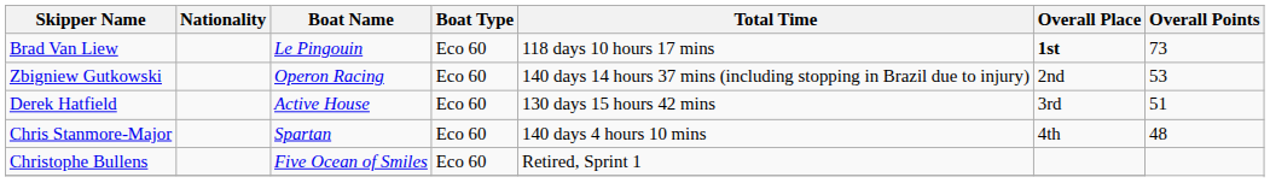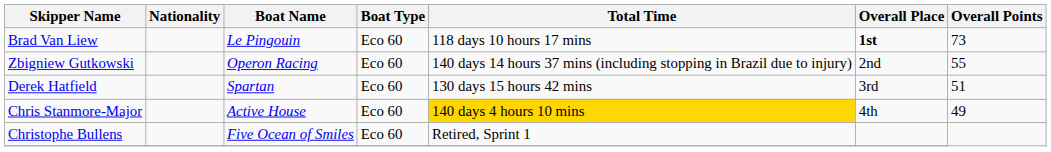Zbigniew Gutkowski | Overall Points: 53 -> 55
Derek Hatfield | Boat Name: Active House -> Spartan
Chris Stanmore-Major | Boat Name: Spartan -> Active House
Chris Stanmore-Major | Total Time: no background -> gold background
Chris Stanmore-Major | Overall Points: 48 -> 49
